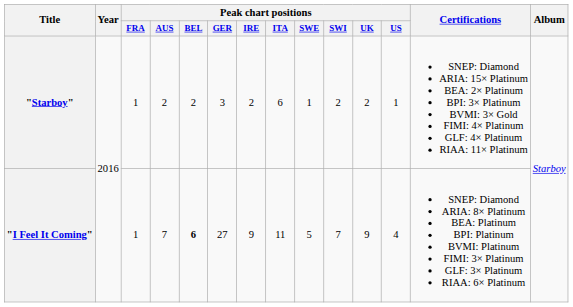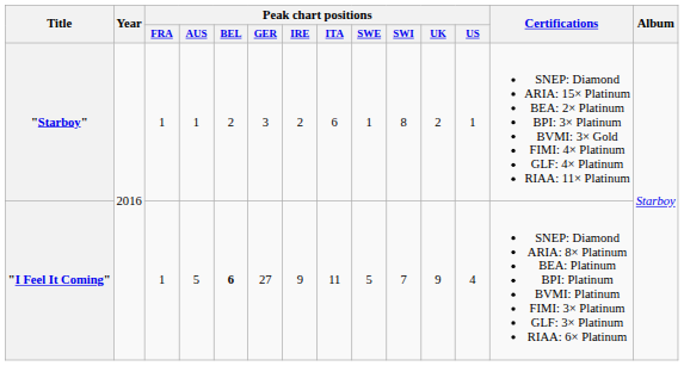"Starboy" | Peak chart positions / AUS: 2 -> 1
"Starboy" | Peak chart positions / SWI: 2 -> 8
"I Feel It Coming" | Peak chart positions / AUS: 7 -> 5
